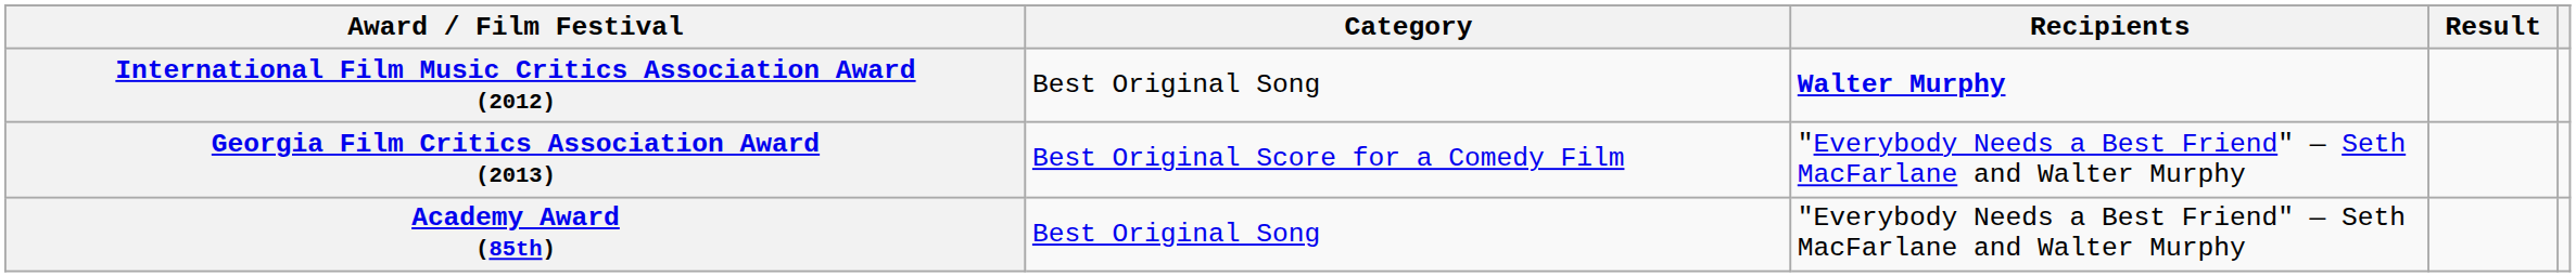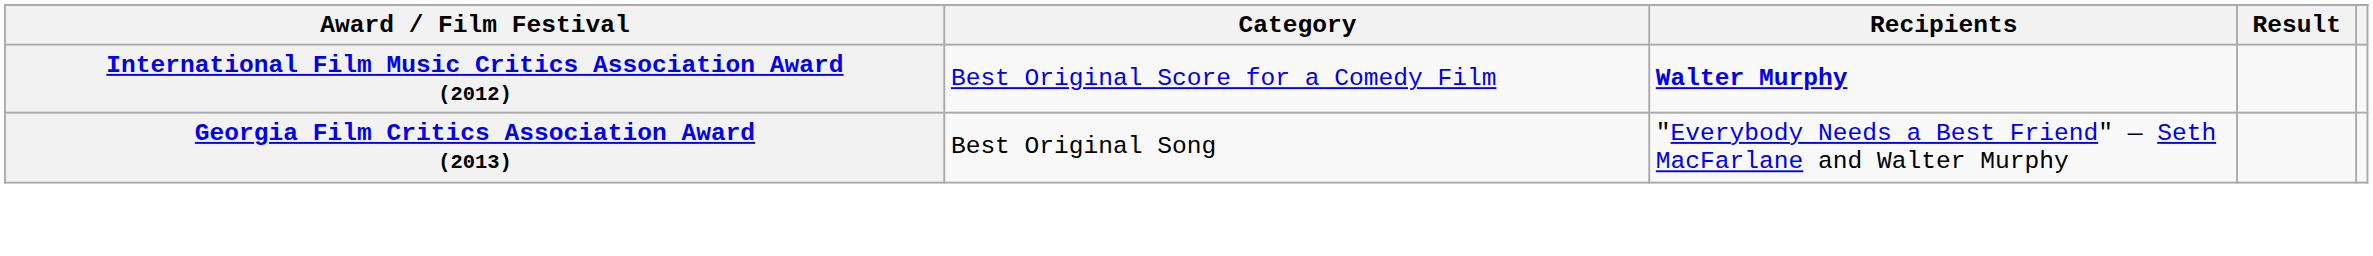International Film Music Critics Association Award (2012) | Category: Best Original Song -> Best Original Score for a Comedy Film
Georgia Film Critics Association Award (2013) | Category: Best Original Score for a Comedy Film -> Best Original Song
- row: Academy Award (85th) | Best Original Song | "Everybody Needs a Best Friend" — Seth MacFarlane and Walter Murphy
